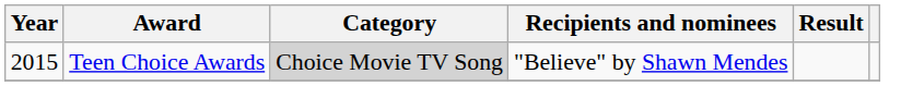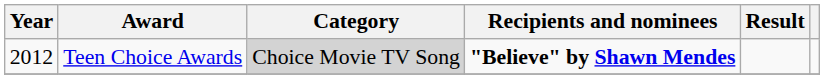Teen Choice Awards | Year: 2015 -> 2012
Teen Choice Awards | Recipients and nominees: normal -> bold
